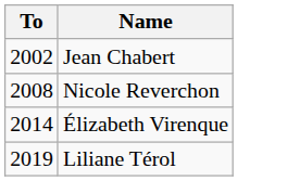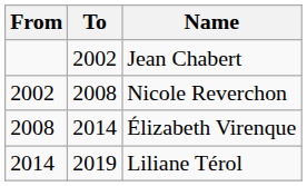+ column: From | 2002 | 2008 | 2014
